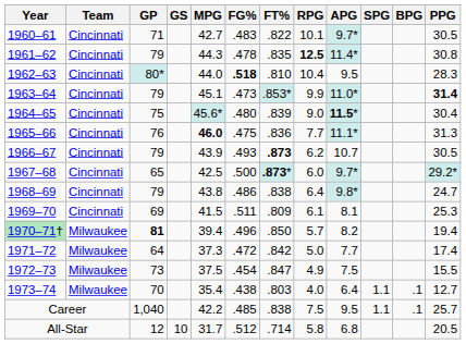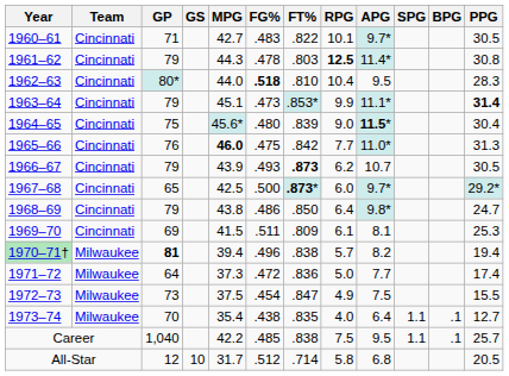1961–62 | FT%: .835 -> .803
1963–64 | APG: 11.0* -> 11.1*
1965–66 | FT%: .836 -> .842
1965–66 | APG: 11.1* -> 11.0*
1968–69 | FT%: .838 -> .850
1970–71† | FT%: .850 -> .838
1971–72 | FT%: .842 -> .836
1973–74 | FT%: .803 -> .835
